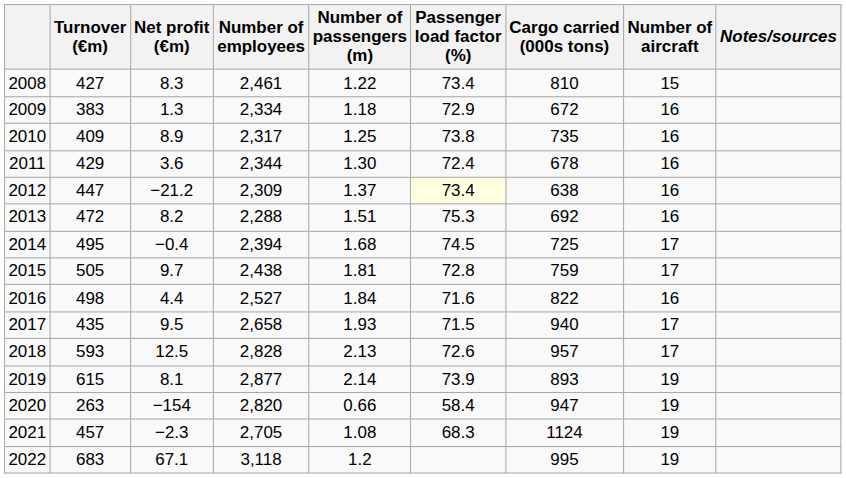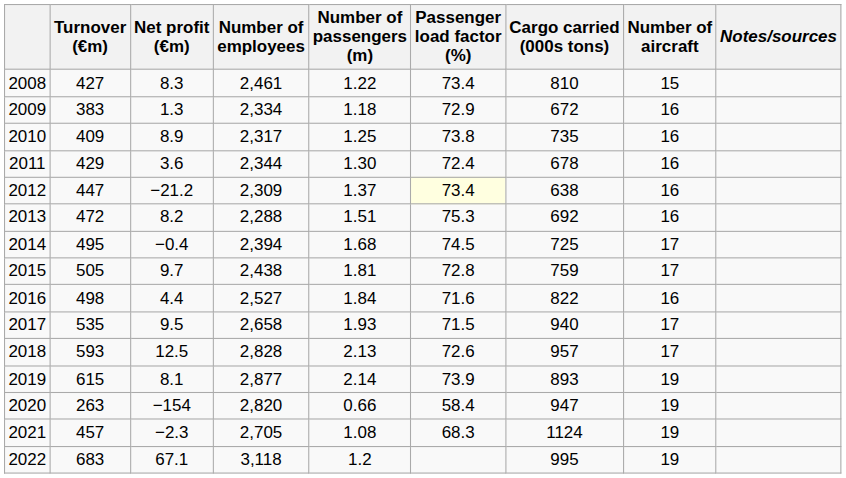2017 | Turnover (€m): 435 -> 535
